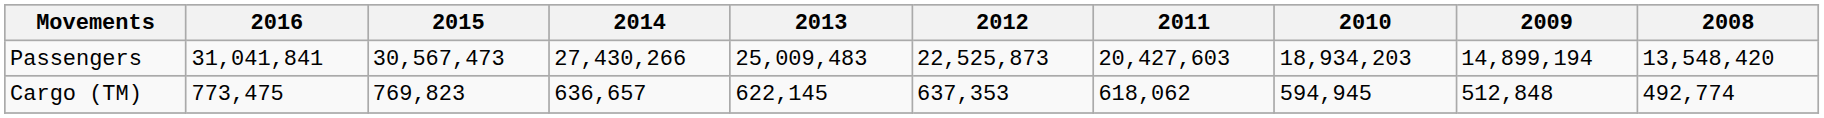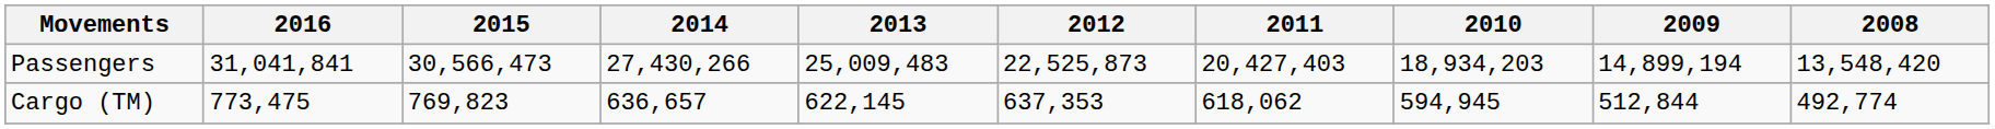Passengers | 2015: 30,567,473 -> 30,566,473
Passengers | 2011: 20,427,603 -> 20,427,403
Cargo (TM) | 2009: 512,848 -> 512,844
